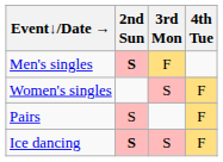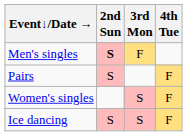rows swapped: Women's singles <-> Pairs
Ice dancing | 2nd Sun: bold -> normal
